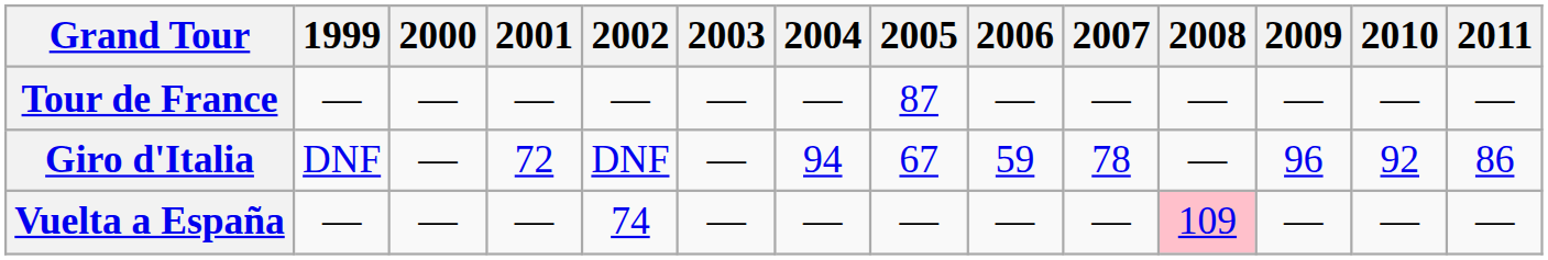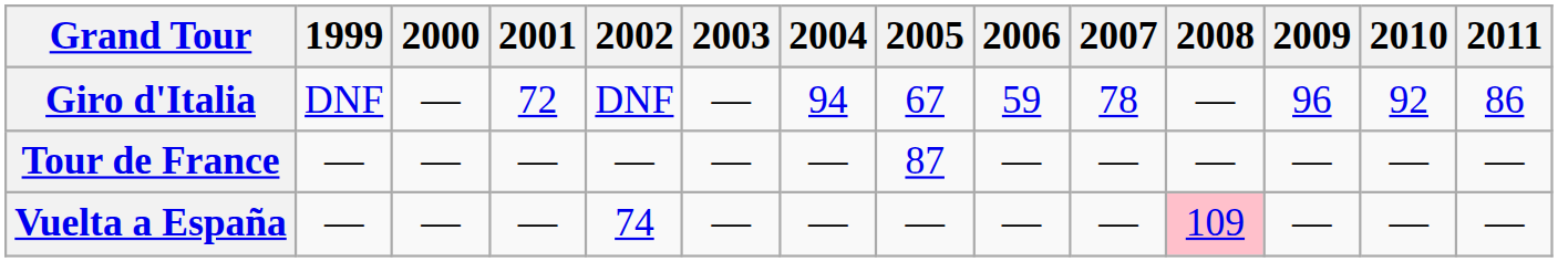rows swapped: Giro d'Italia <-> Tour de France
